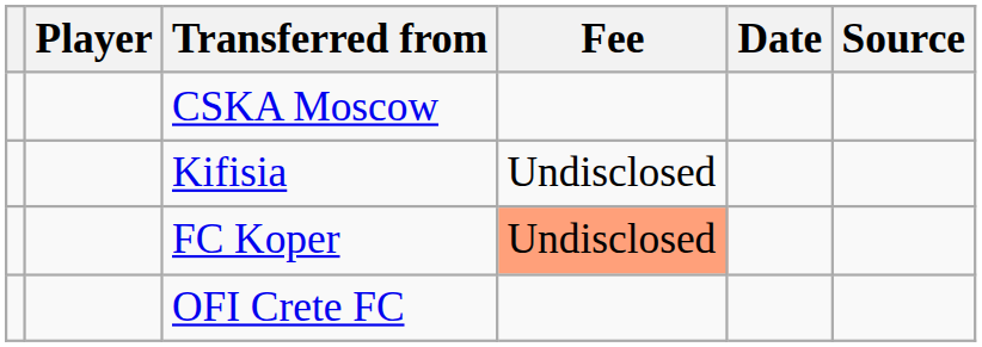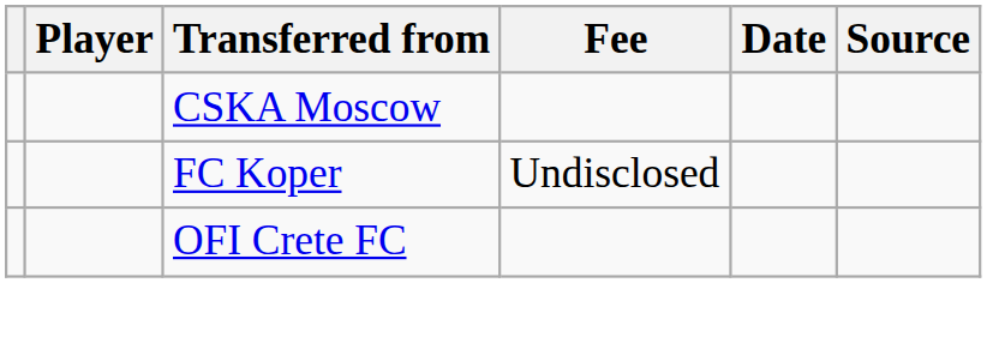- row: Kifisia | Undisclosed
FC Koper | Fee: lightsalmon background -> no background
